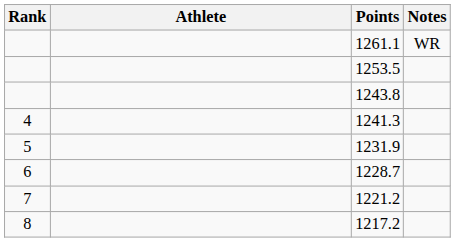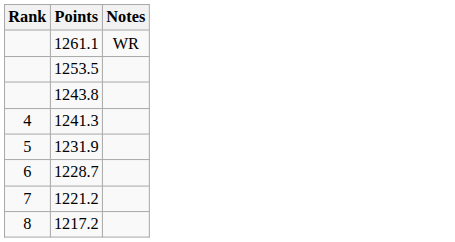- column: Athlete
